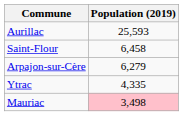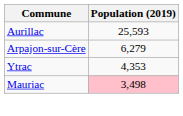- row: Saint-Flour | 6,458
Ytrac | Population (2019): 4,335 -> 4,353
